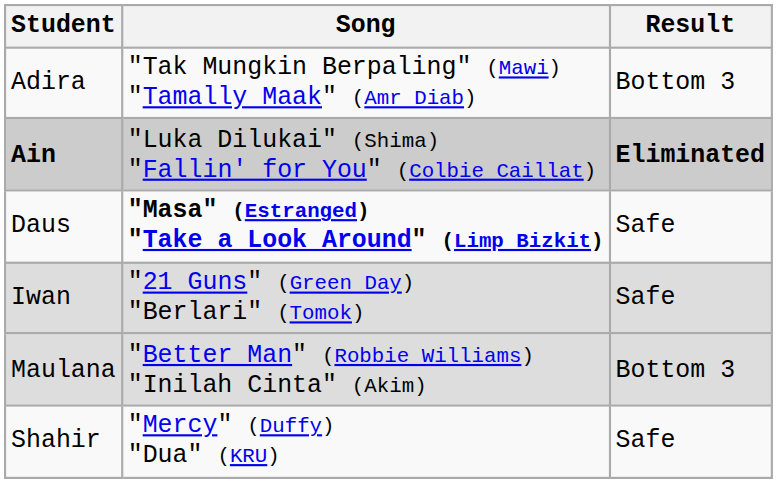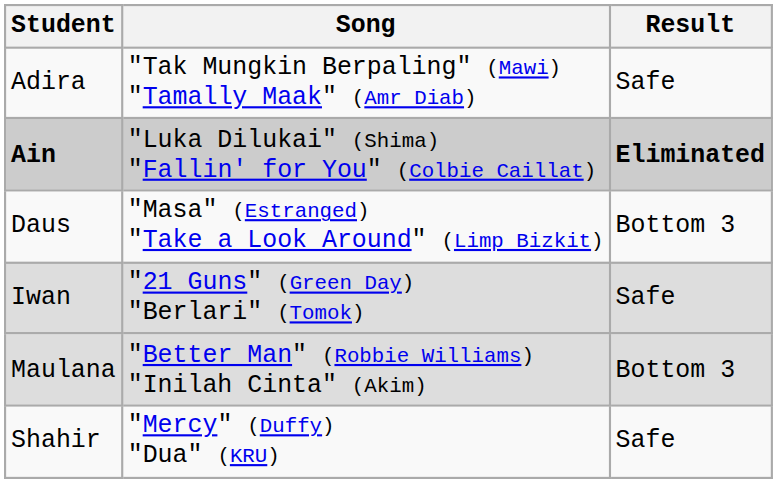Adira | Result: Bottom 3 -> Safe
Daus | Song: bold -> normal
Daus | Result: Safe -> Bottom 3
